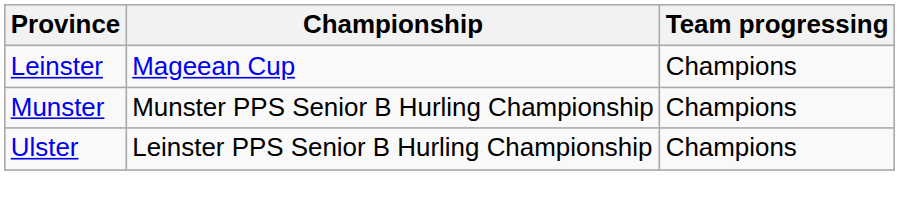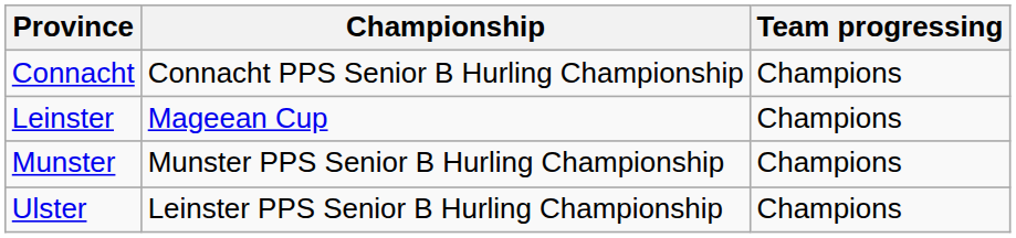+ row: Connacht | Connacht PPS Senior B Hurling Championship | Champions
